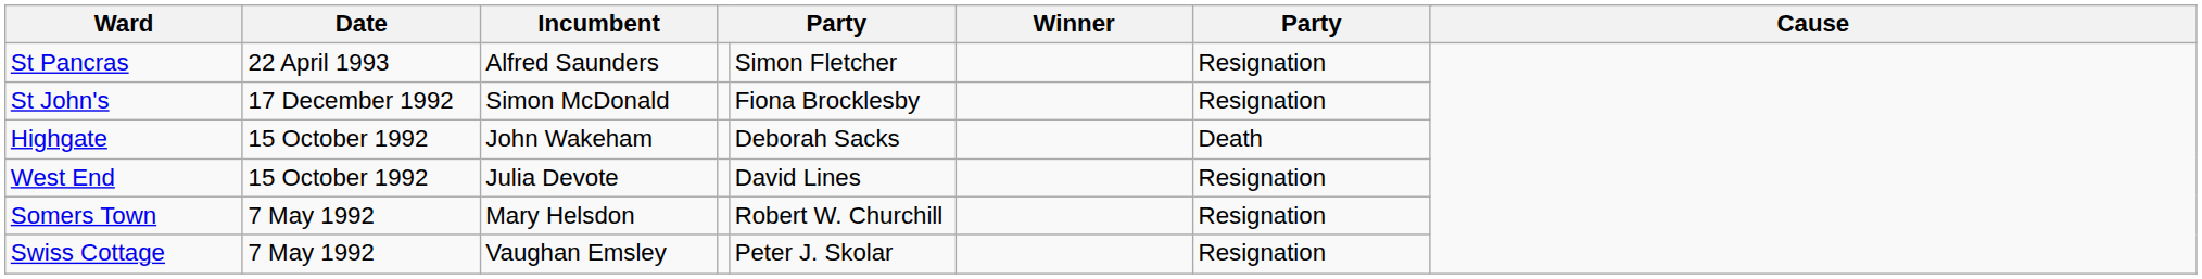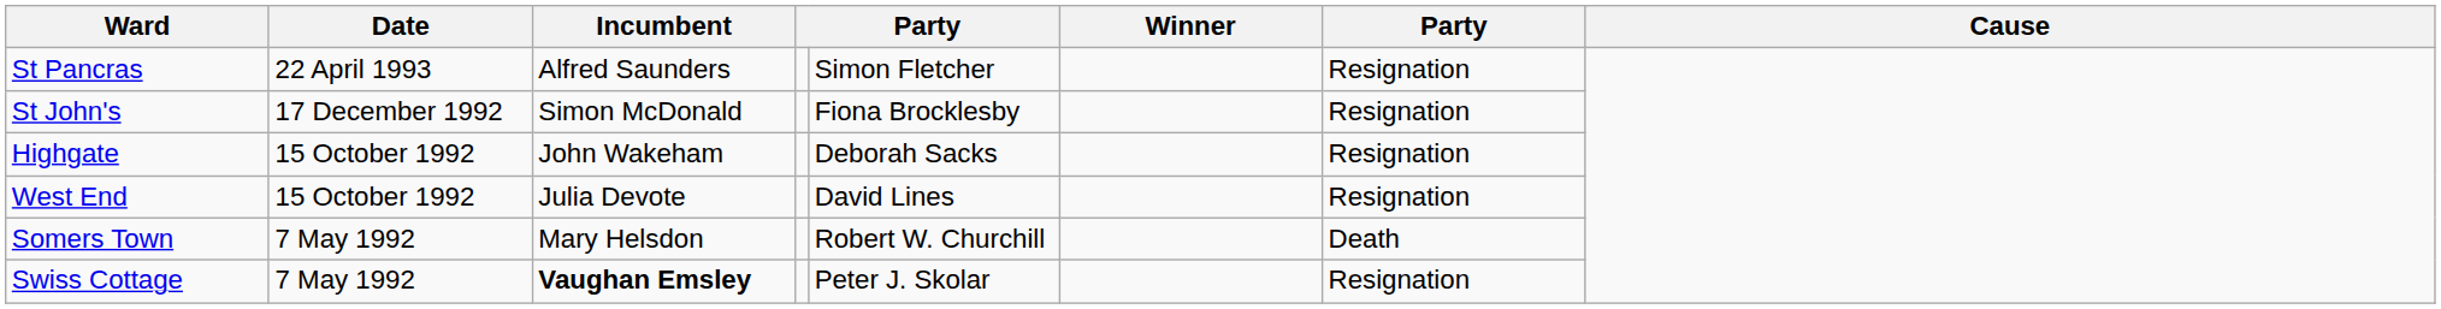Highgate | column 7: Death -> Resignation
Somers Town | column 7: Resignation -> Death
Swiss Cottage | Incumbent: normal -> bold
